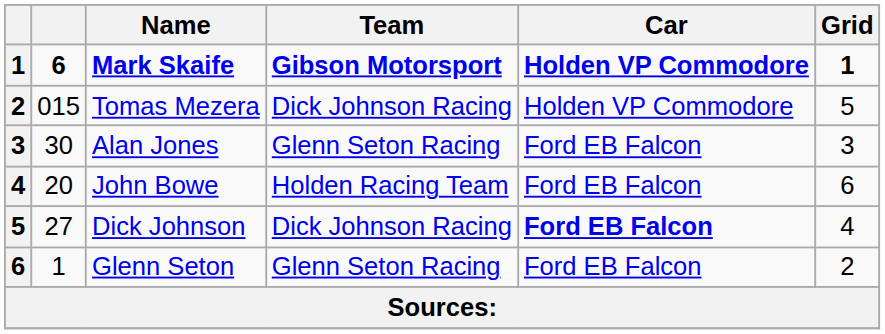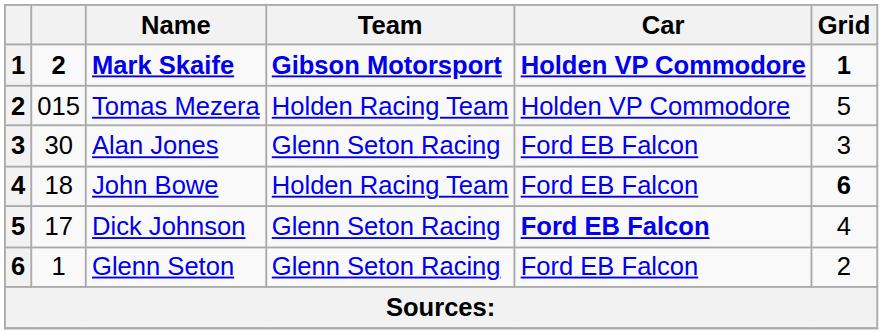Mark Skaife | column 2: 6 -> 2
Tomas Mezera | Team: Dick Johnson Racing -> Holden Racing Team
John Bowe | column 2: 20 -> 18
John Bowe | Grid: normal -> bold
Dick Johnson | column 2: 27 -> 17
Dick Johnson | Team: Dick Johnson Racing -> Glenn Seton Racing
